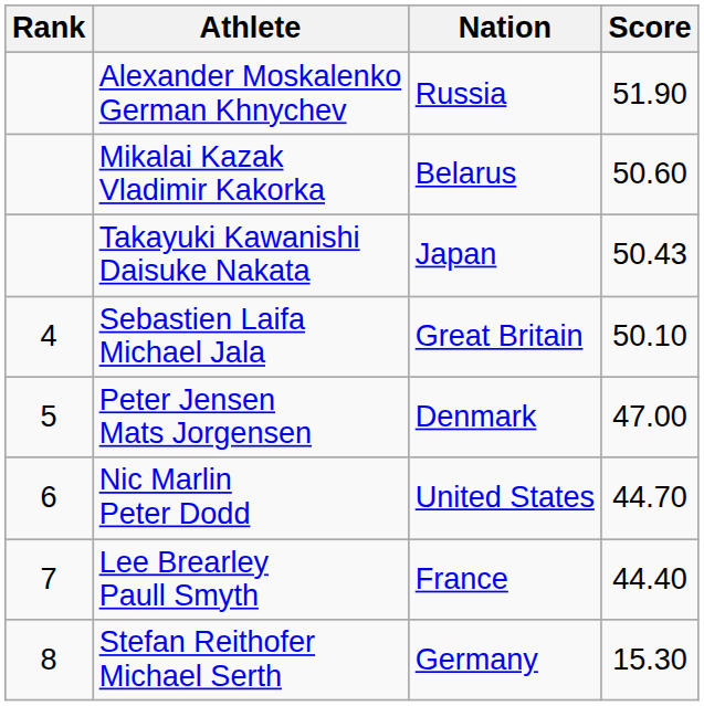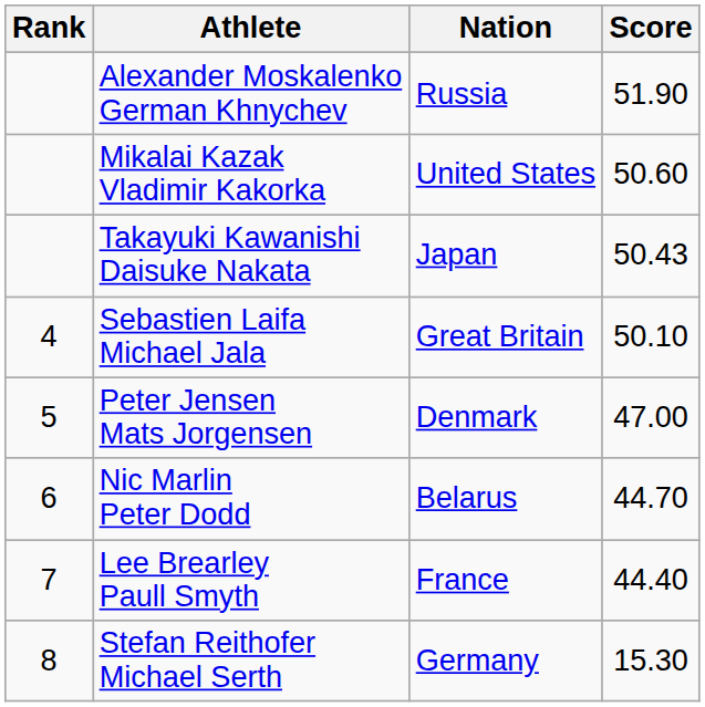Mikalai Kazak Vladimir Kakorka | Nation: Belarus -> United States
Nic Marlin Peter Dodd | Nation: United States -> Belarus
